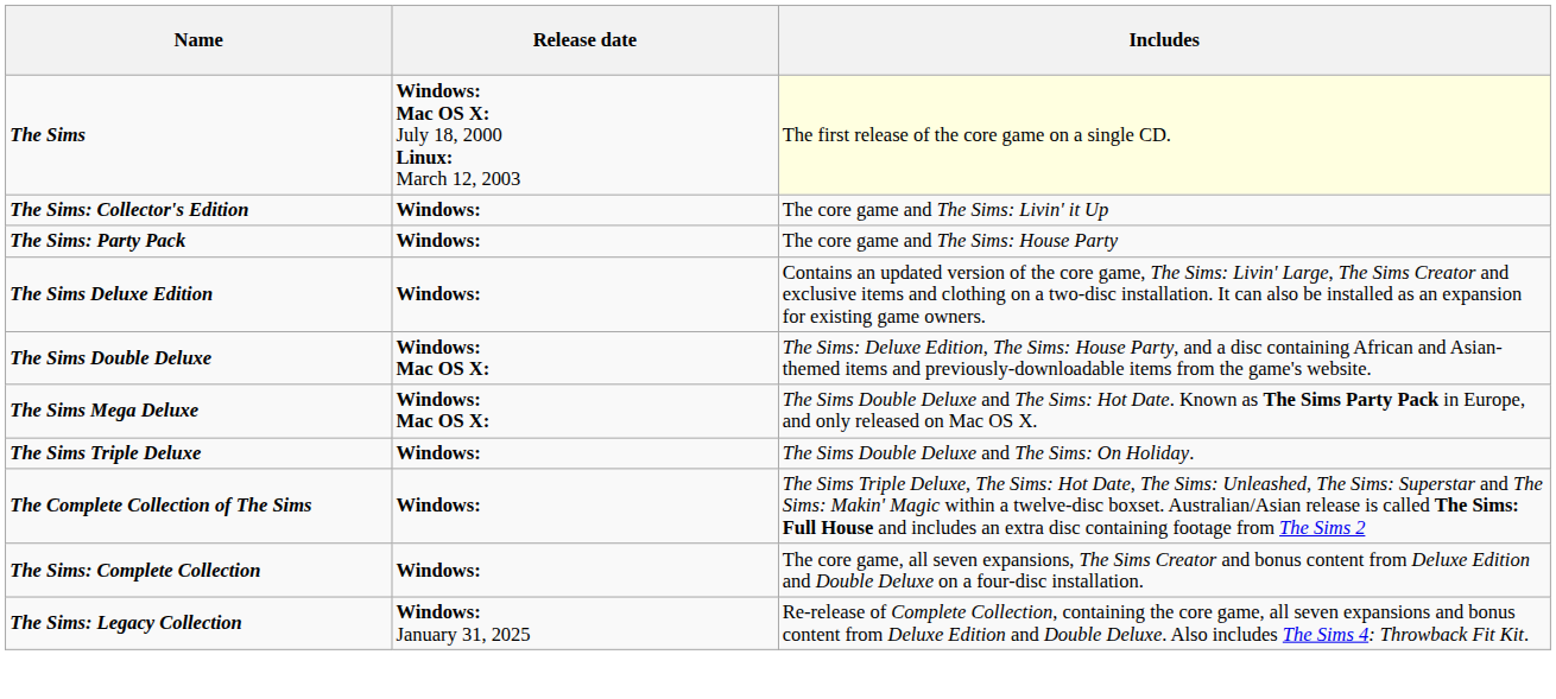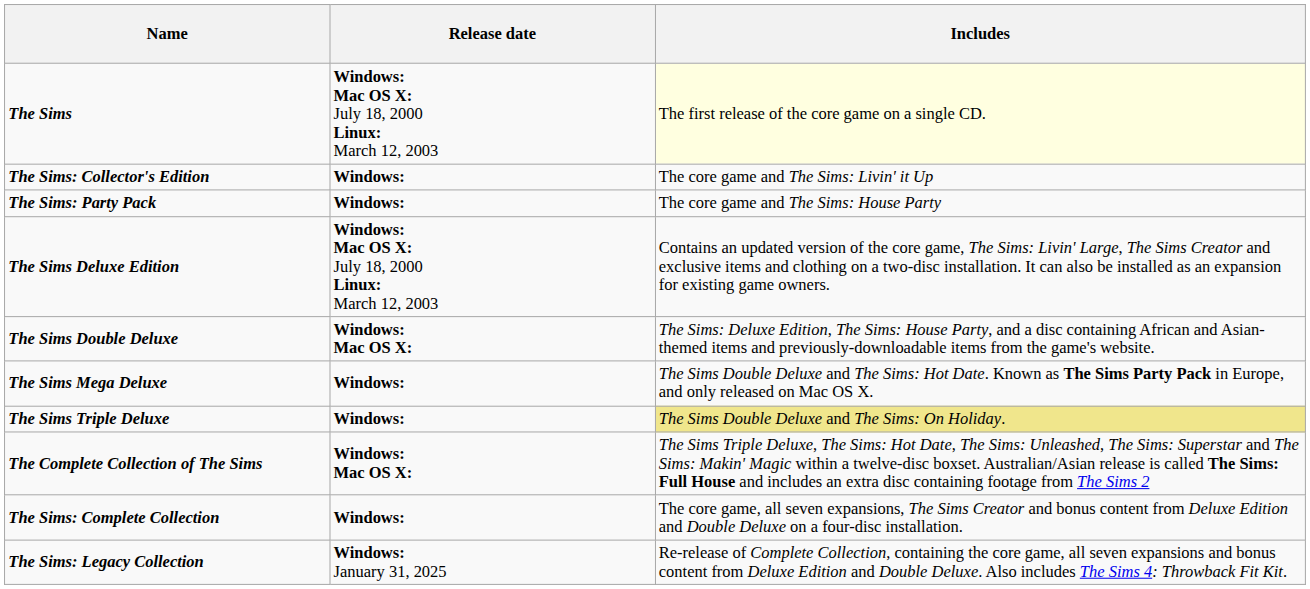The Sims Deluxe Edition | Release date: Windows: -> Windows: Mac OS X: July 18, 2000 Linux: March 12, 2003
The Sims Mega Deluxe | Release date: Windows: Mac OS X: -> Windows:
The Sims Triple Deluxe | Includes: no background -> khaki background
The Complete Collection of The Sims | Release date: Windows: -> Windows: Mac OS X:
